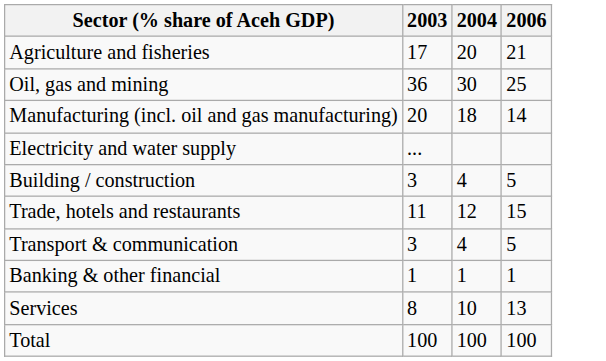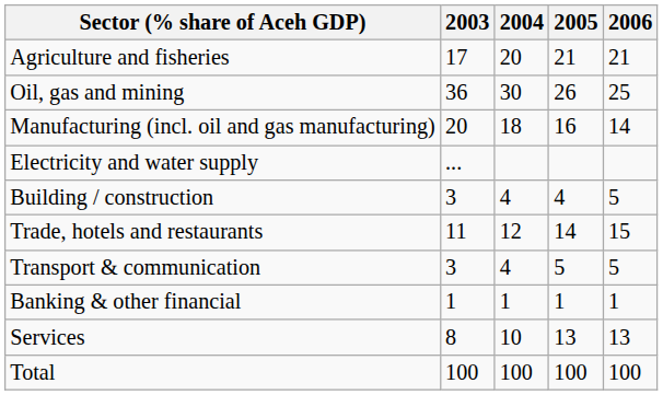+ column: 2005 | 21 | 26 | 16 | 4 | 14 | 5 | 1 | 13 | 100
